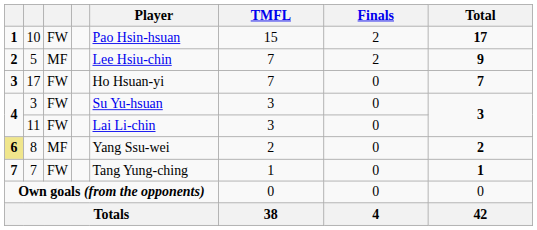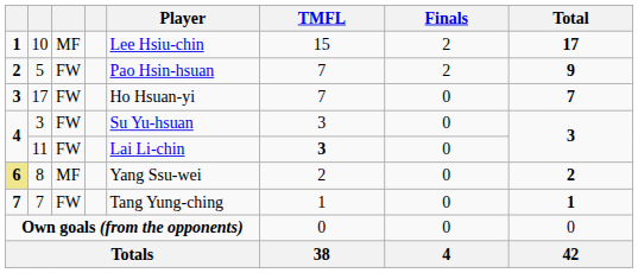10 | column 3: FW -> MF
10 | Player: Pao Hsin-hsuan -> Lee Hsiu-chin
5 | column 3: MF -> FW
5 | Player: Lee Hsiu-chin -> Pao Hsin-hsuan
11 | TMFL: normal -> bold
